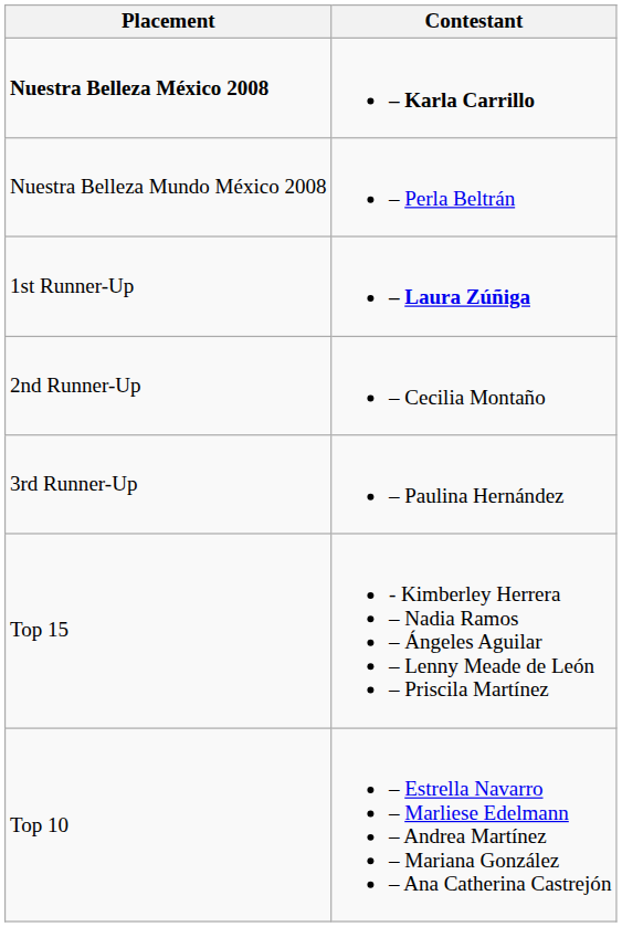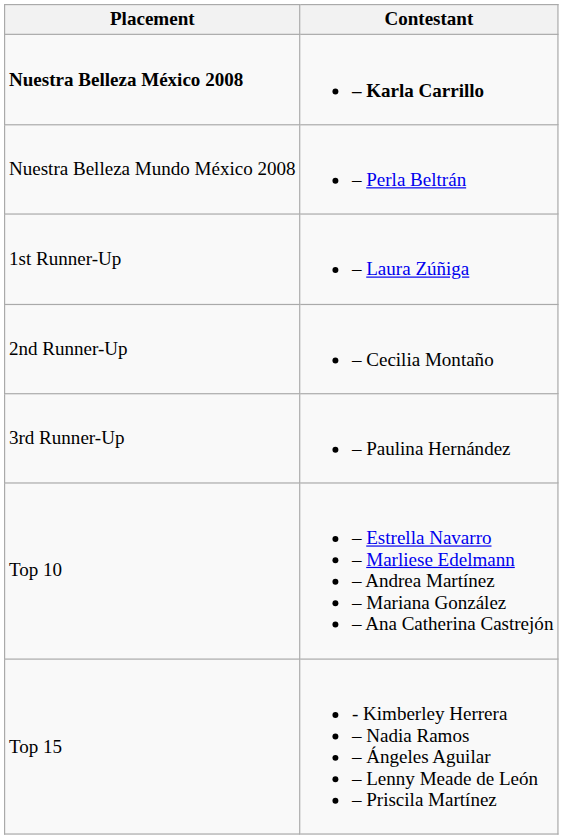1st Runner-Up | Contestant: bold -> normal
rows swapped: Top 10 <-> Top 15
